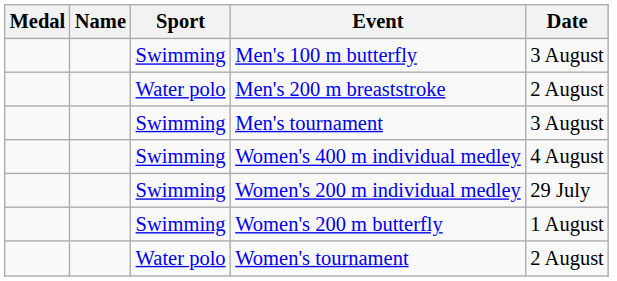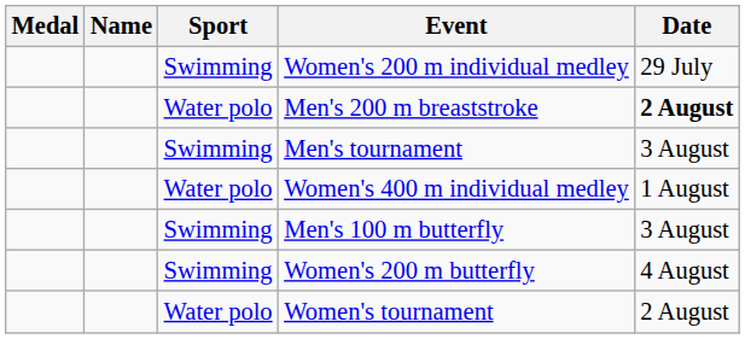rows swapped: Women's 200 m individual medley <-> Men's 100 m butterfly
Men's 200 m breaststroke | Date: normal -> bold
Women's 400 m individual medley | Sport: Swimming -> Water polo
Women's 400 m individual medley | Date: 4 August -> 1 August
Women's 200 m butterfly | Date: 1 August -> 4 August
